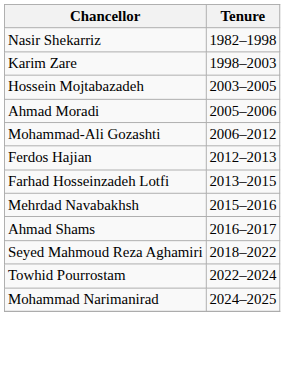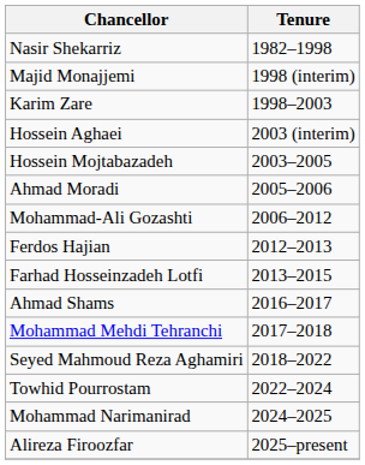+ row: Majid Monajjemi | 1998 (interim)
+ row: Hossein Aghaei | 2003 (interim)
- row: Mehrdad Navabakhsh | 2015–2016
+ row: Mohammad Mehdi Tehranchi | 2017–2018
+ row: Alireza Firoozfar | 2025–present
